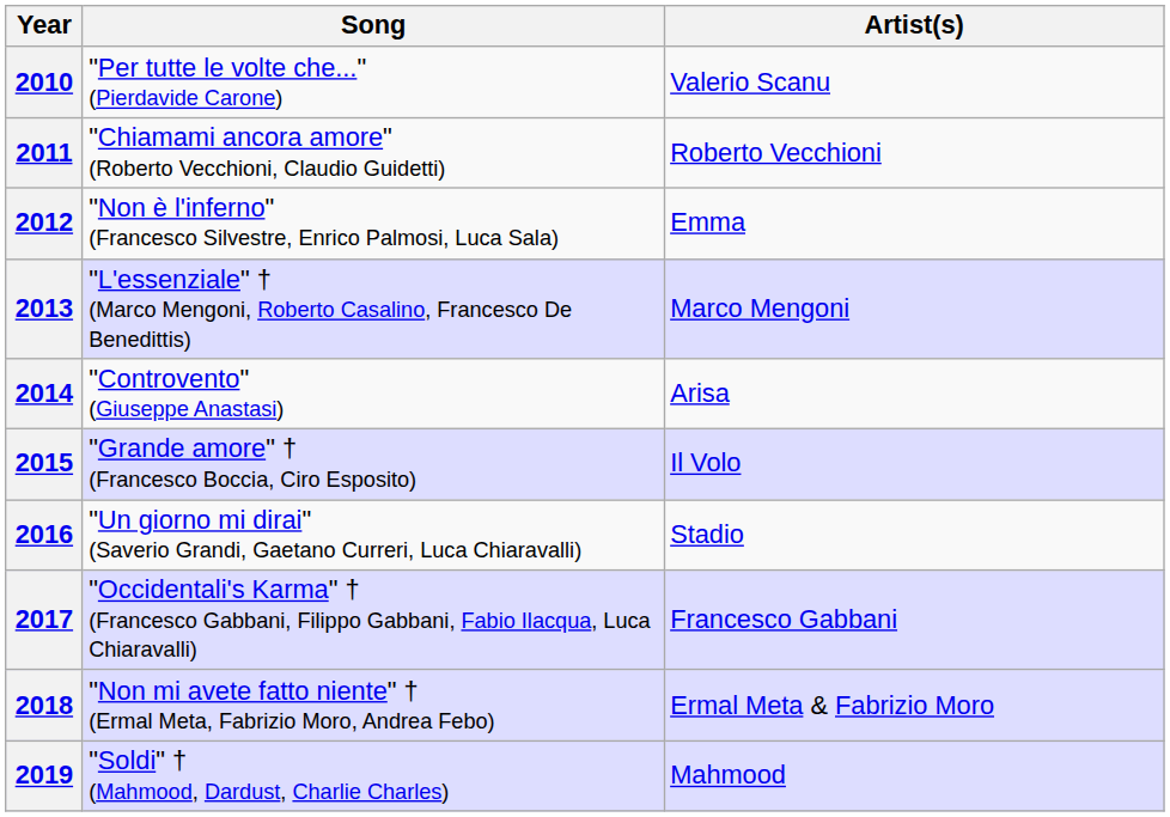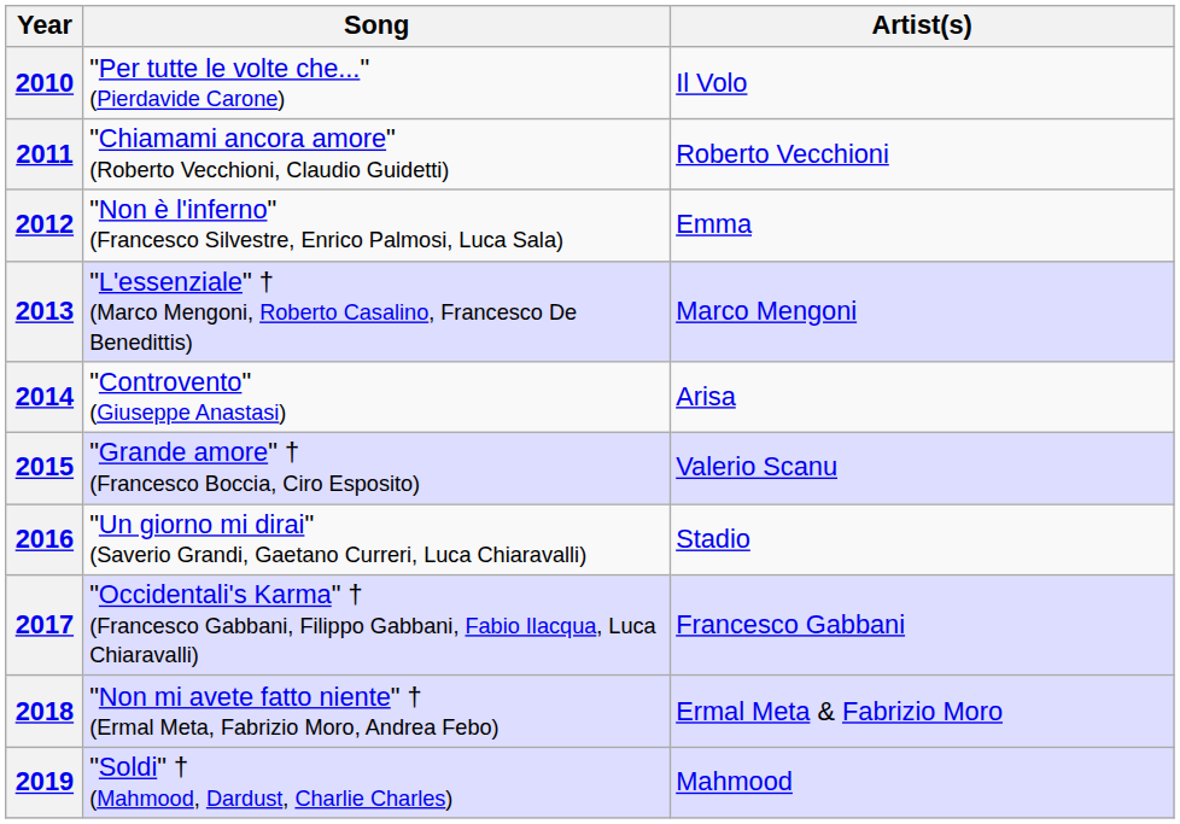2010 | Artist(s): Valerio Scanu -> Il Volo
2015 | Artist(s): Il Volo -> Valerio Scanu
